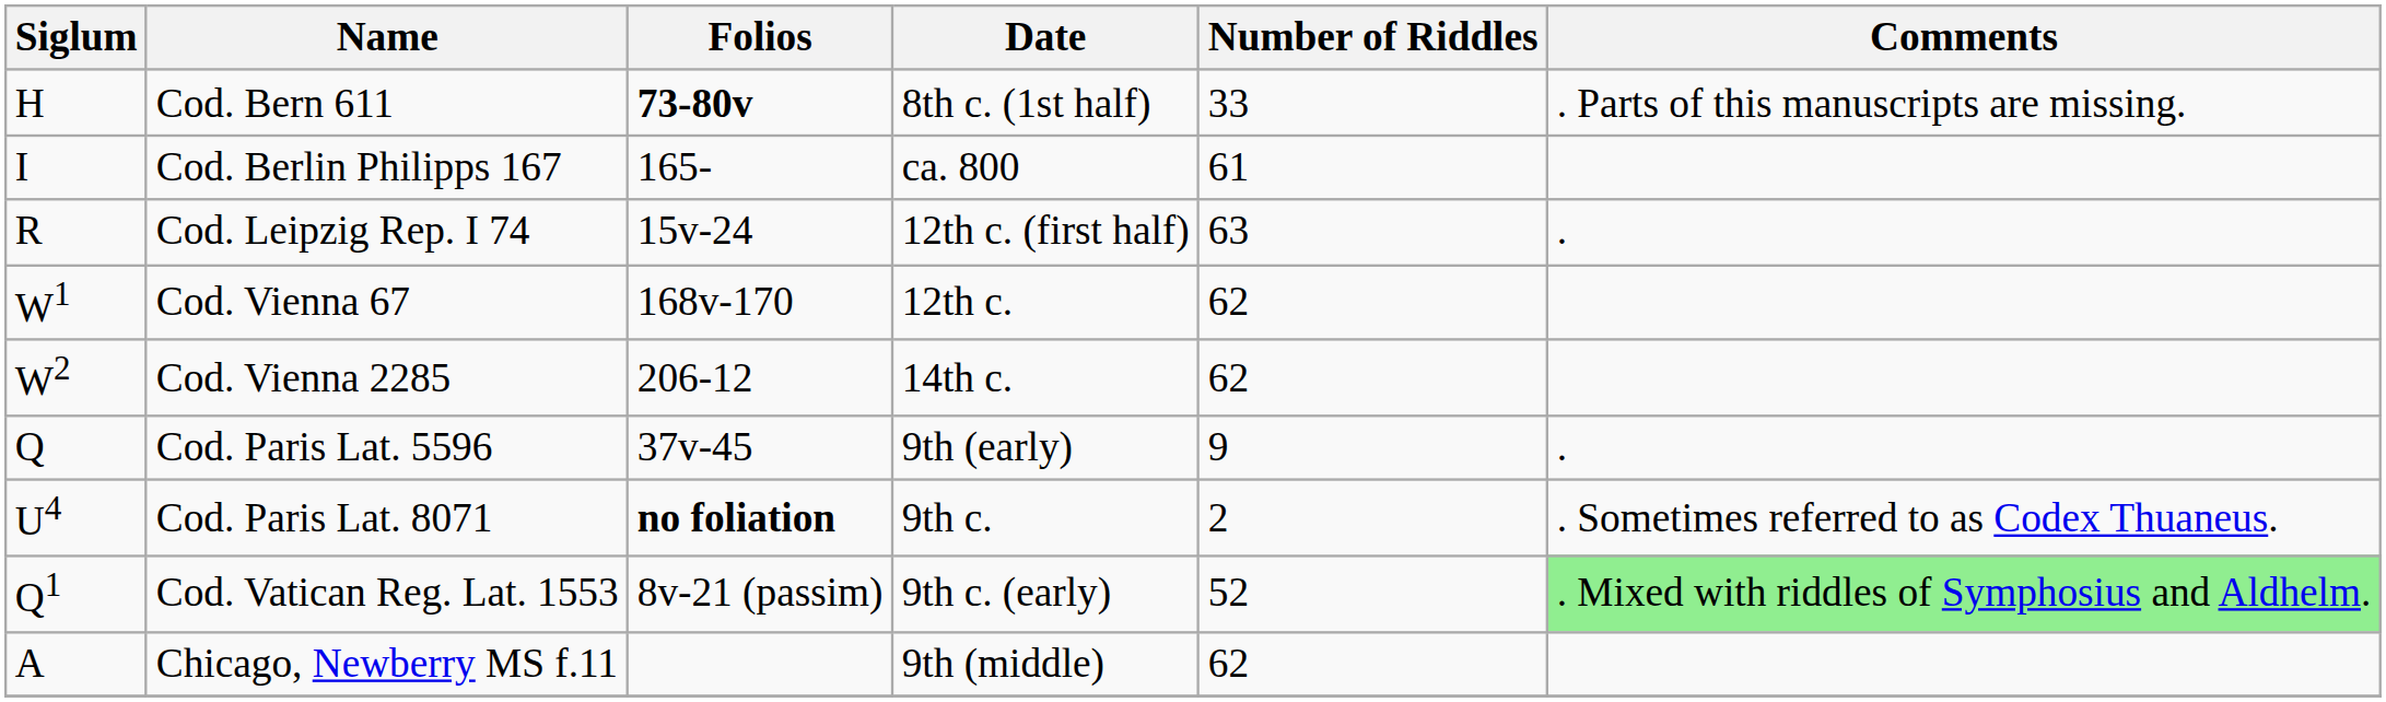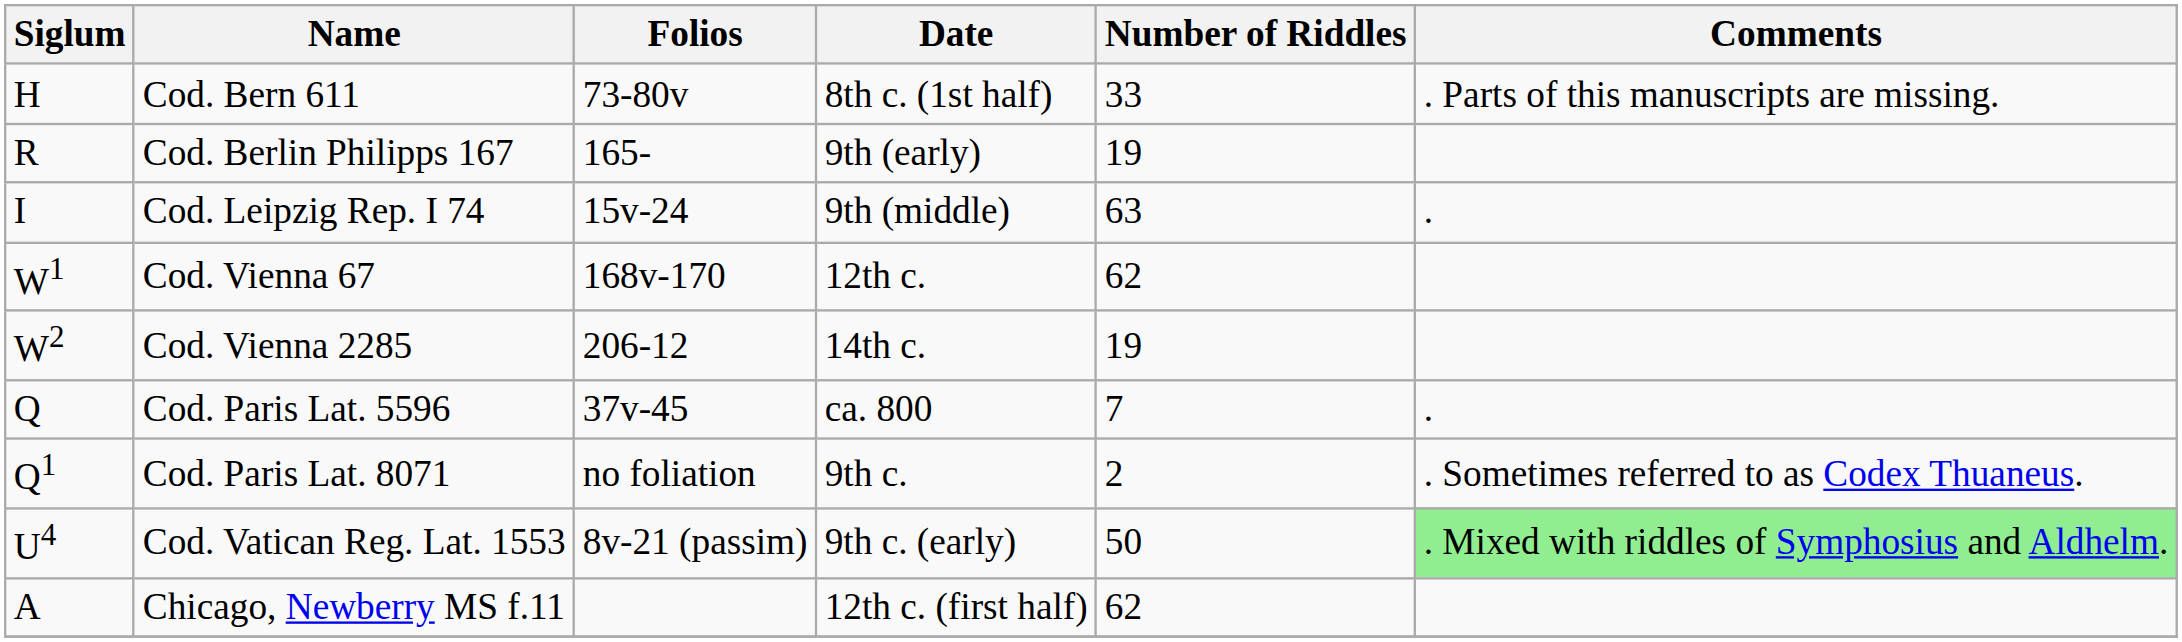Cod. Bern 611 | Folios: bold -> normal
Cod. Berlin Philipps 167 | Siglum: I -> R
Cod. Berlin Philipps 167 | Date: ca. 800 -> 9th (early)
Cod. Berlin Philipps 167 | Number of Riddles: 61 -> 19
Cod. Leipzig Rep. I 74 | Siglum: R -> I
Cod. Leipzig Rep. I 74 | Date: 12th c. (first half) -> 9th (middle)
Cod. Vienna 2285 | Number of Riddles: 62 -> 19
Cod. Paris Lat. 5596 | Date: 9th (early) -> ca. 800
Cod. Paris Lat. 5596 | Number of Riddles: 9 -> 7
Cod. Paris Lat. 8071 | Siglum: U4 -> Q1
Cod. Paris Lat. 8071 | Folios: bold -> normal
Cod. Vatican Reg. Lat. 1553 | Siglum: Q1 -> U4
Cod. Vatican Reg. Lat. 1553 | Number of Riddles: 52 -> 50
Chicago, Newberry MS f.11 | Date: 9th (middle) -> 12th c. (first half)
